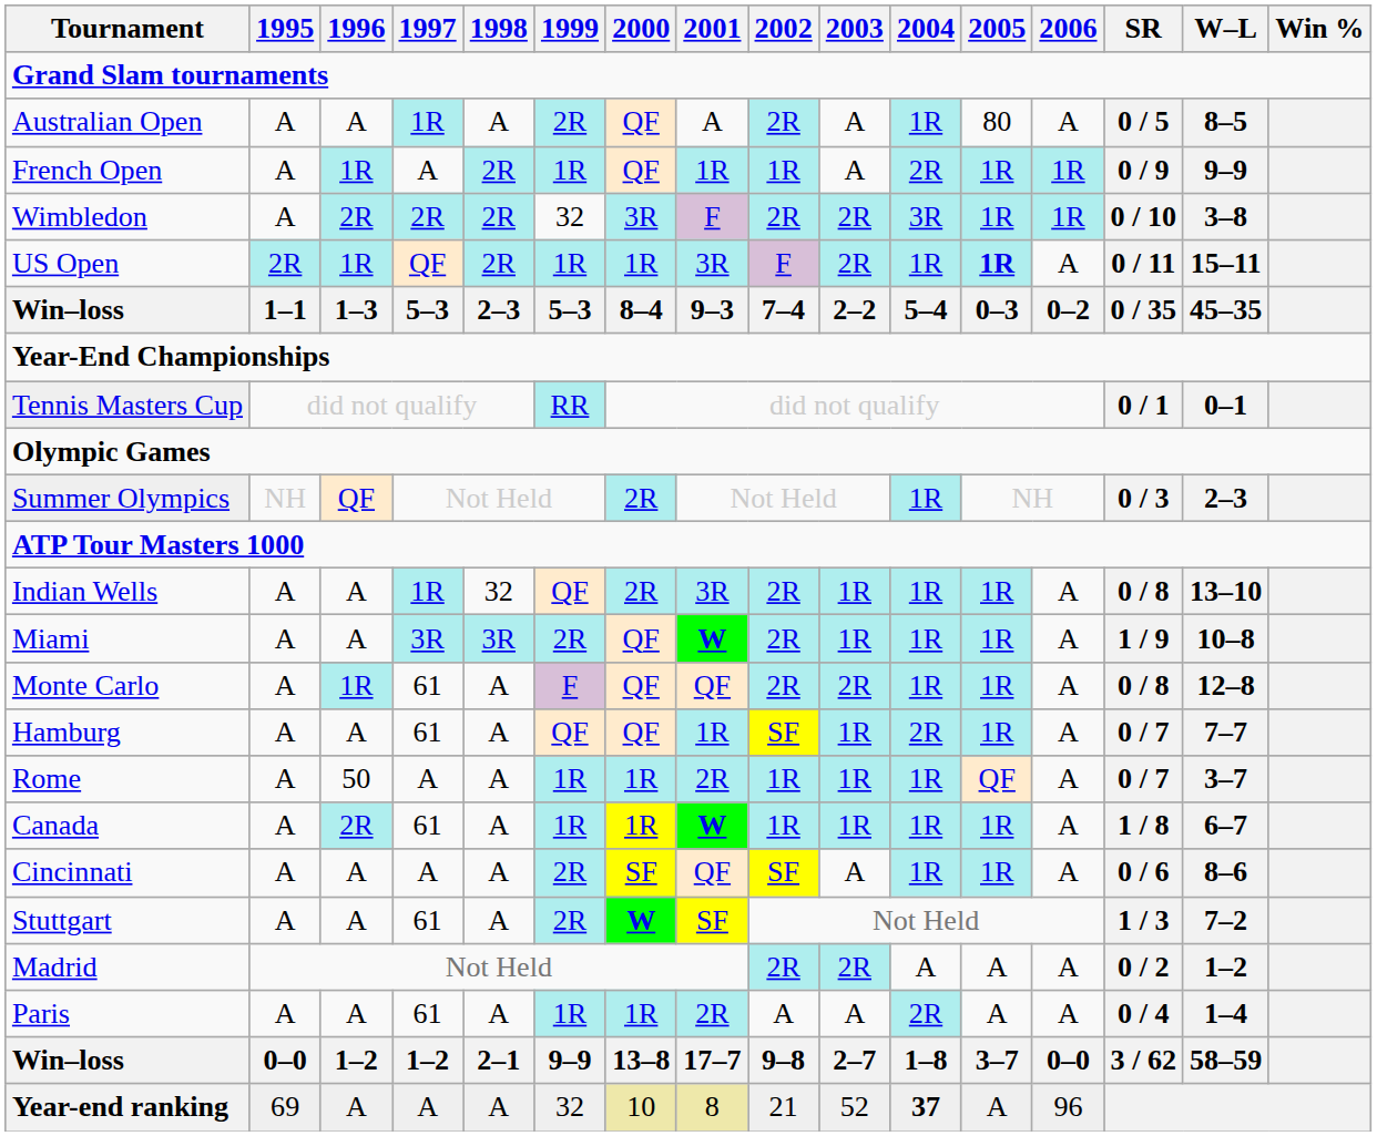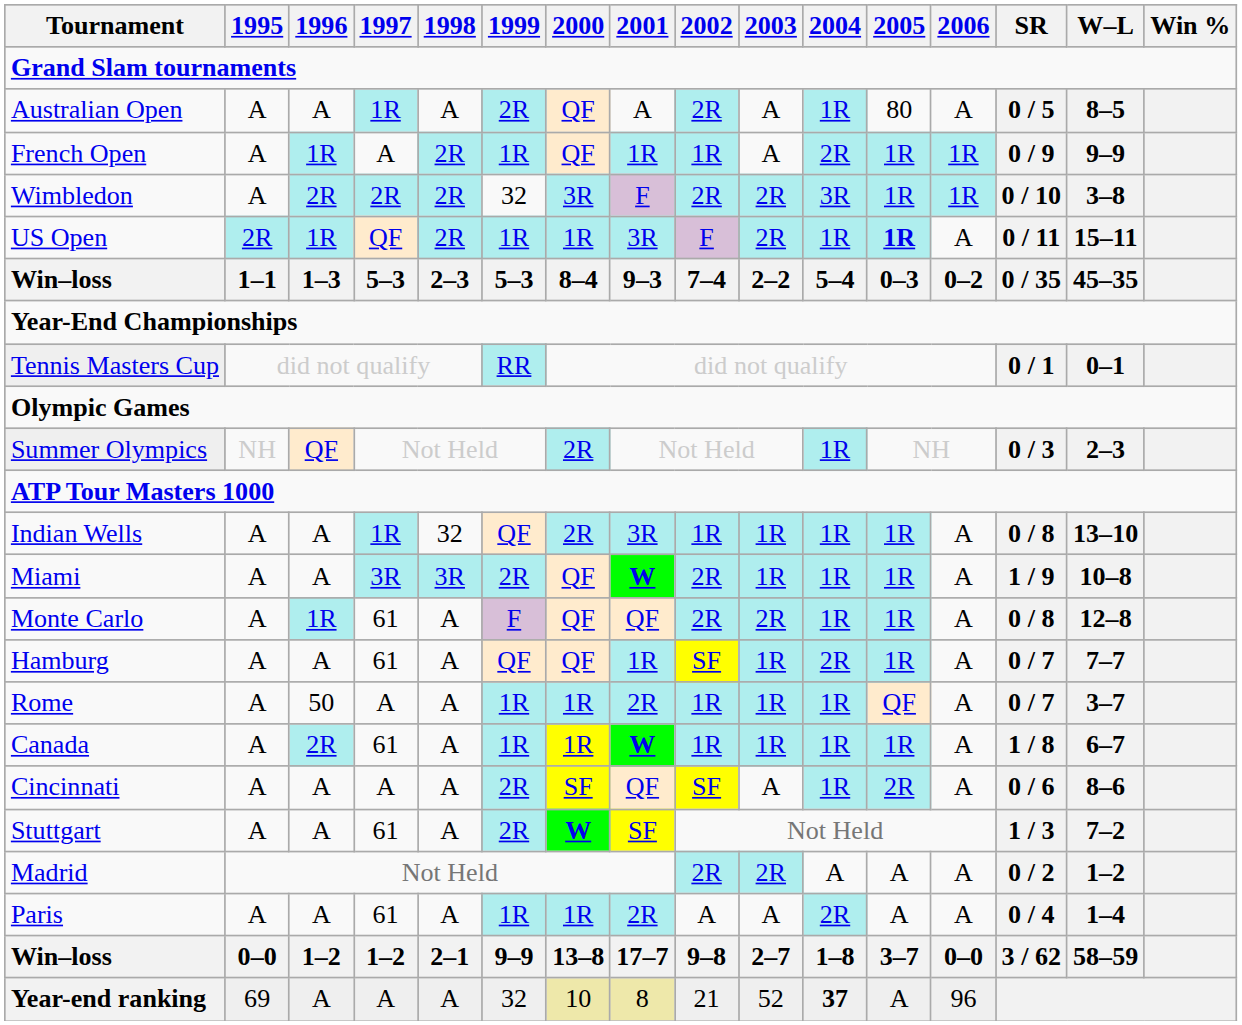Indian Wells | 2002: 2R -> 1R
Cincinnati | 2005: 1R -> 2R
